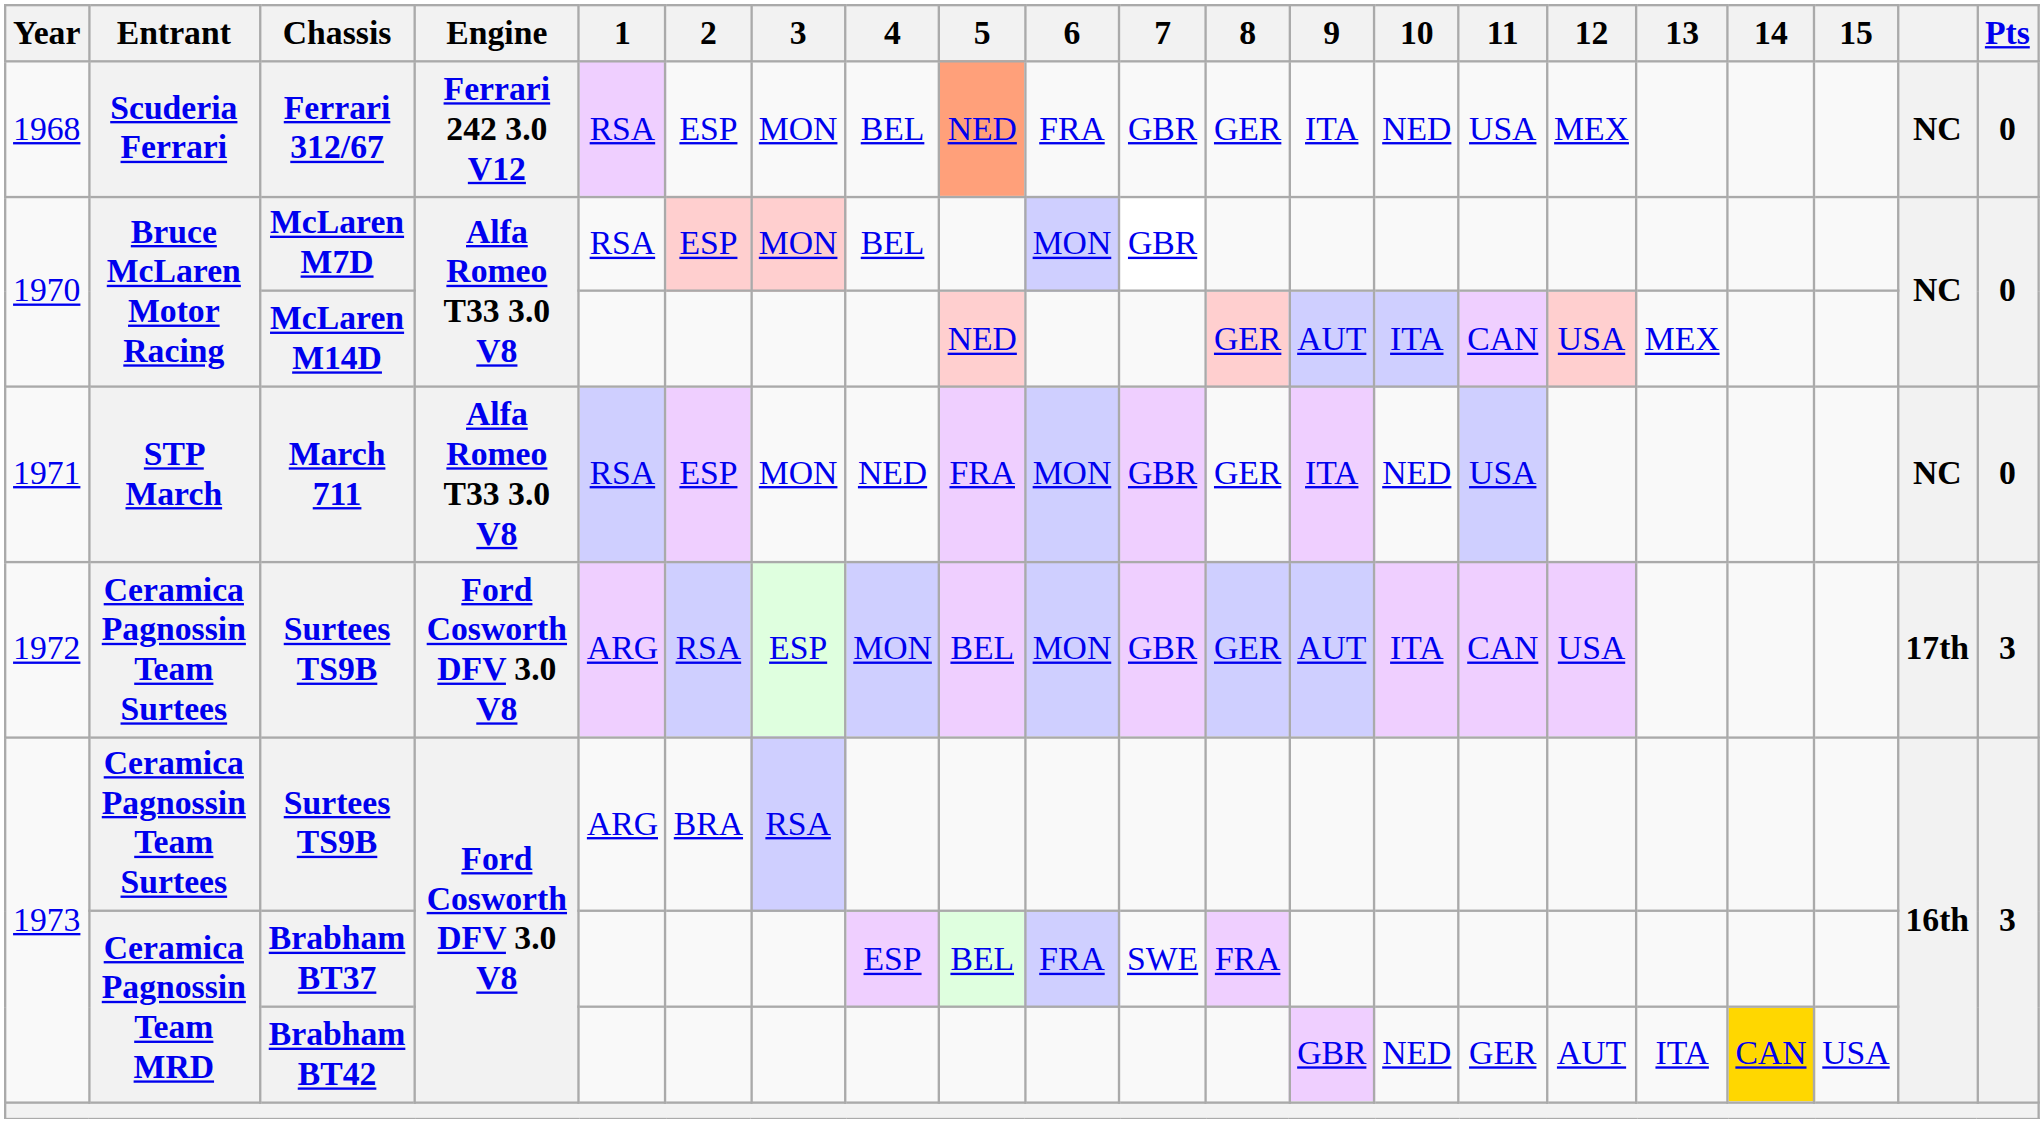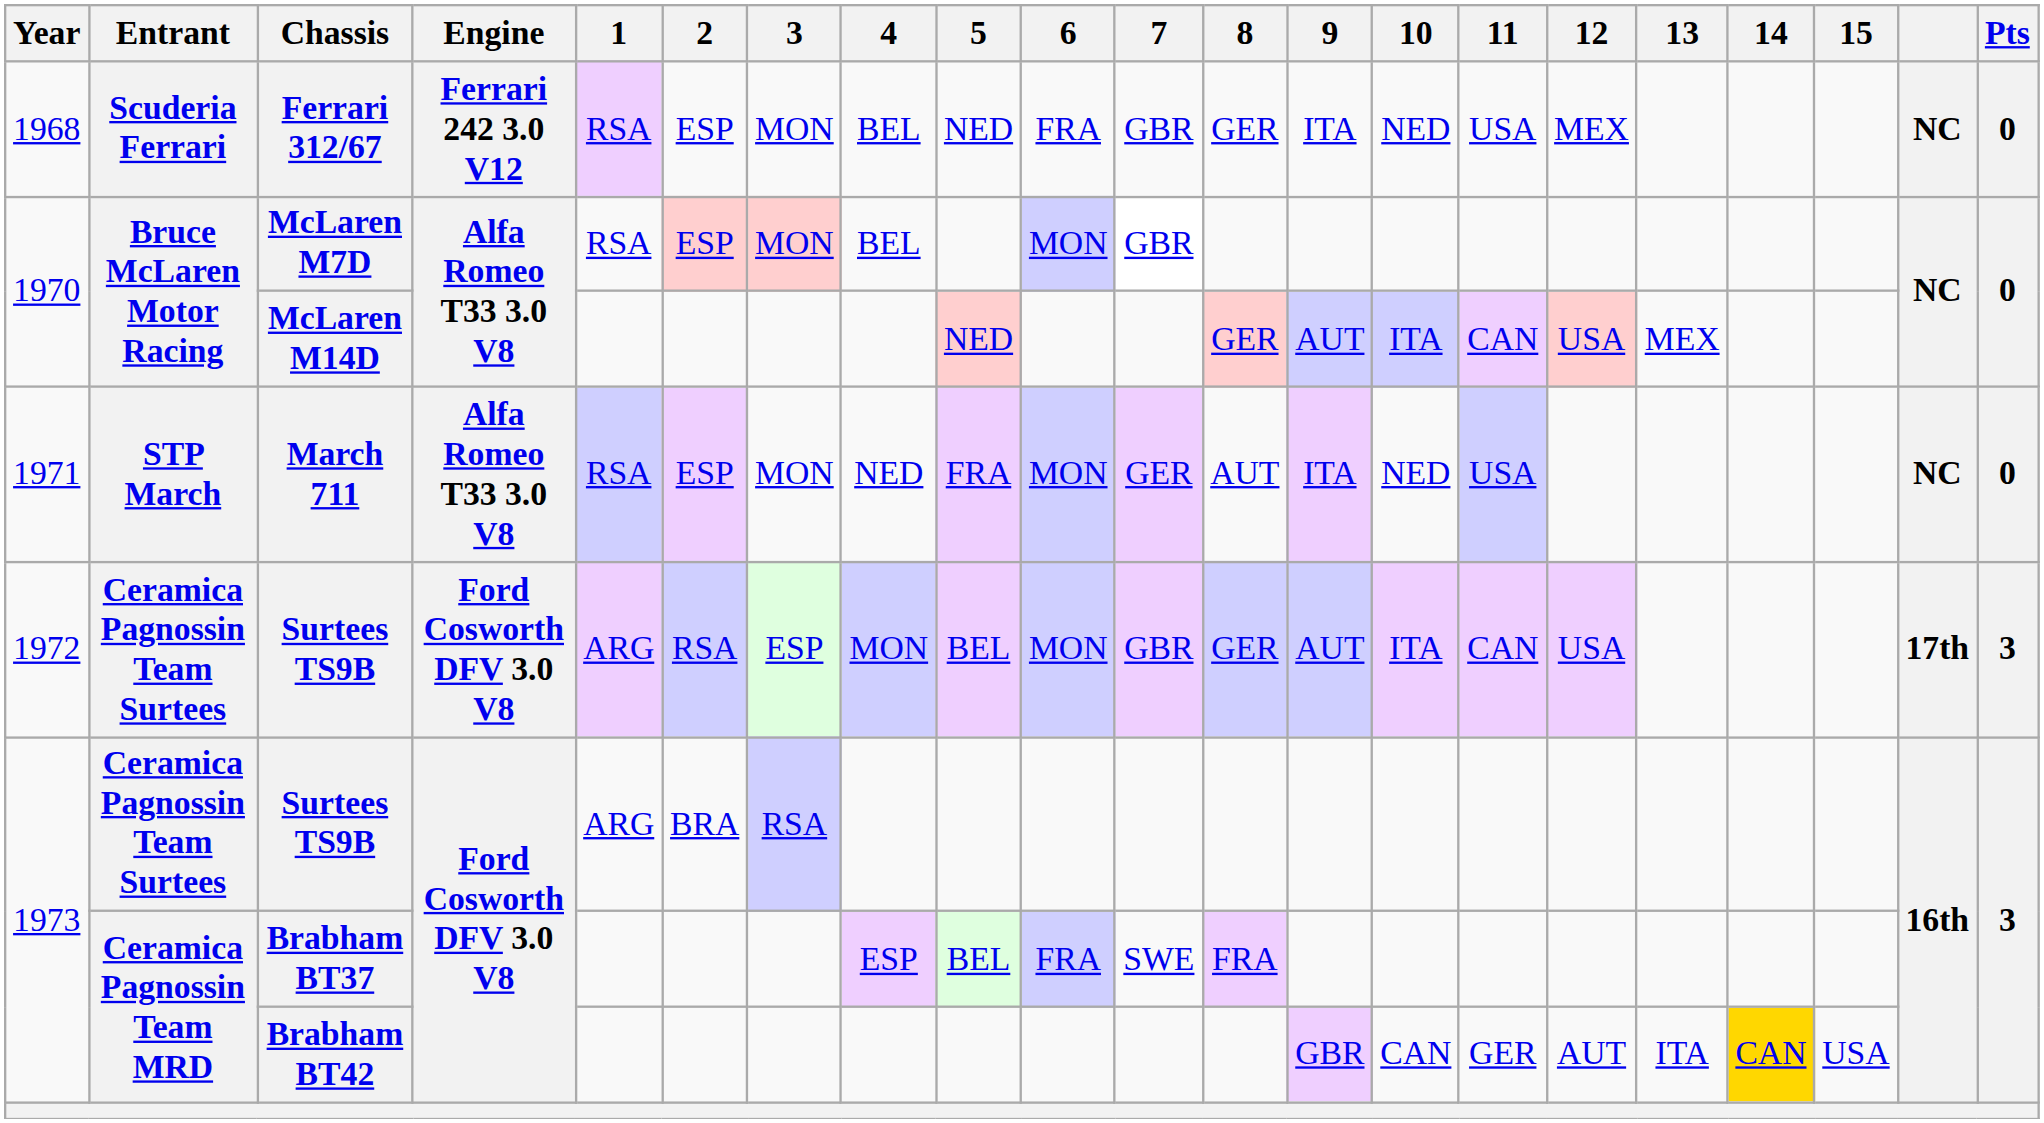Ferrari 312/67 | 5: lightsalmon background -> no background
March 711 | 7: GBR -> GER
March 711 | 8: GER -> AUT
Brabham BT42 | 10: NED -> CAN
